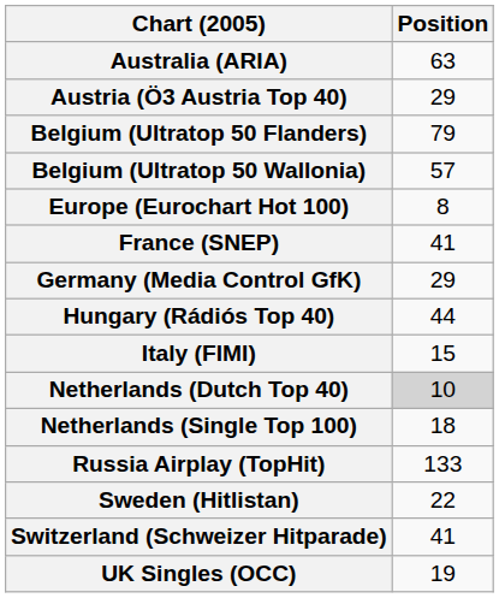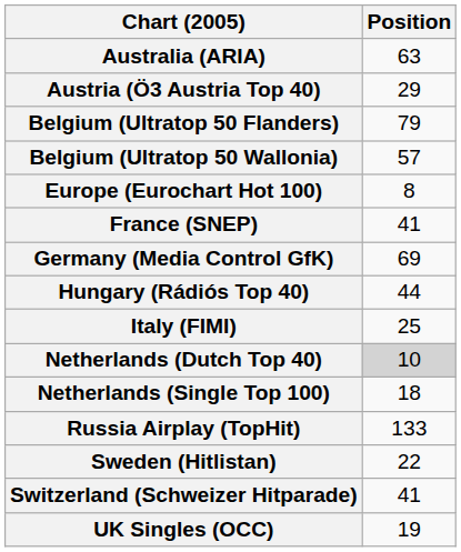Germany (Media Control GfK) | Position: 29 -> 69
Italy (FIMI) | Position: 15 -> 25
